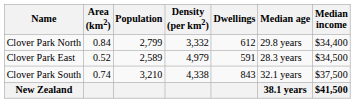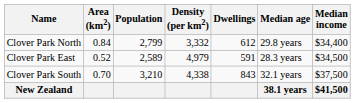Clover Park South | Area (km2): 0.74 -> 0.70
